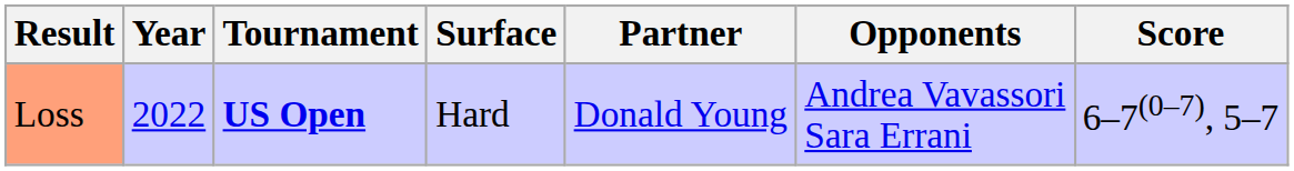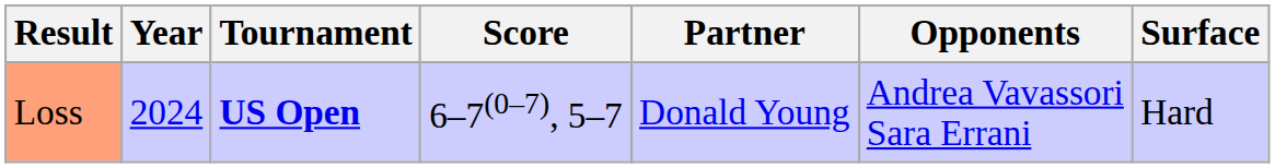columns swapped: Surface <-> Score
Loss | Year: 2022 -> 2024
